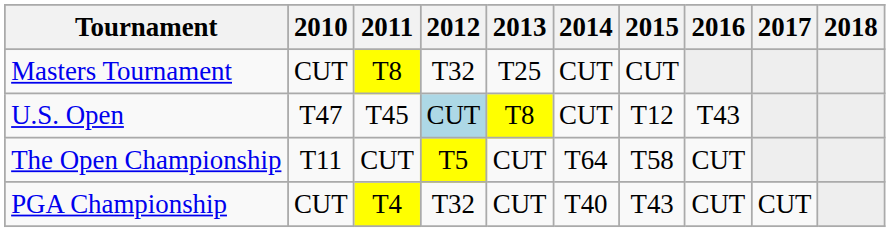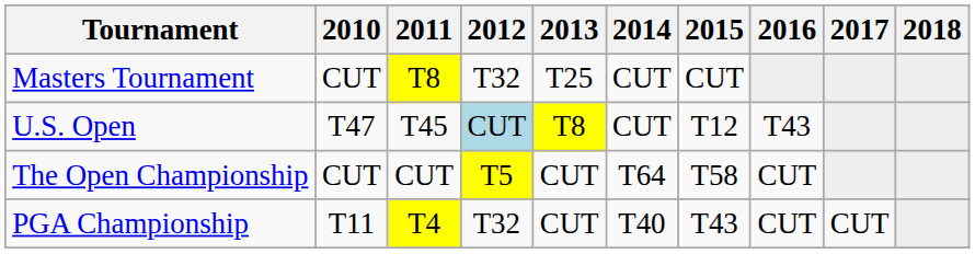The Open Championship | 2010: T11 -> CUT
PGA Championship | 2010: CUT -> T11
